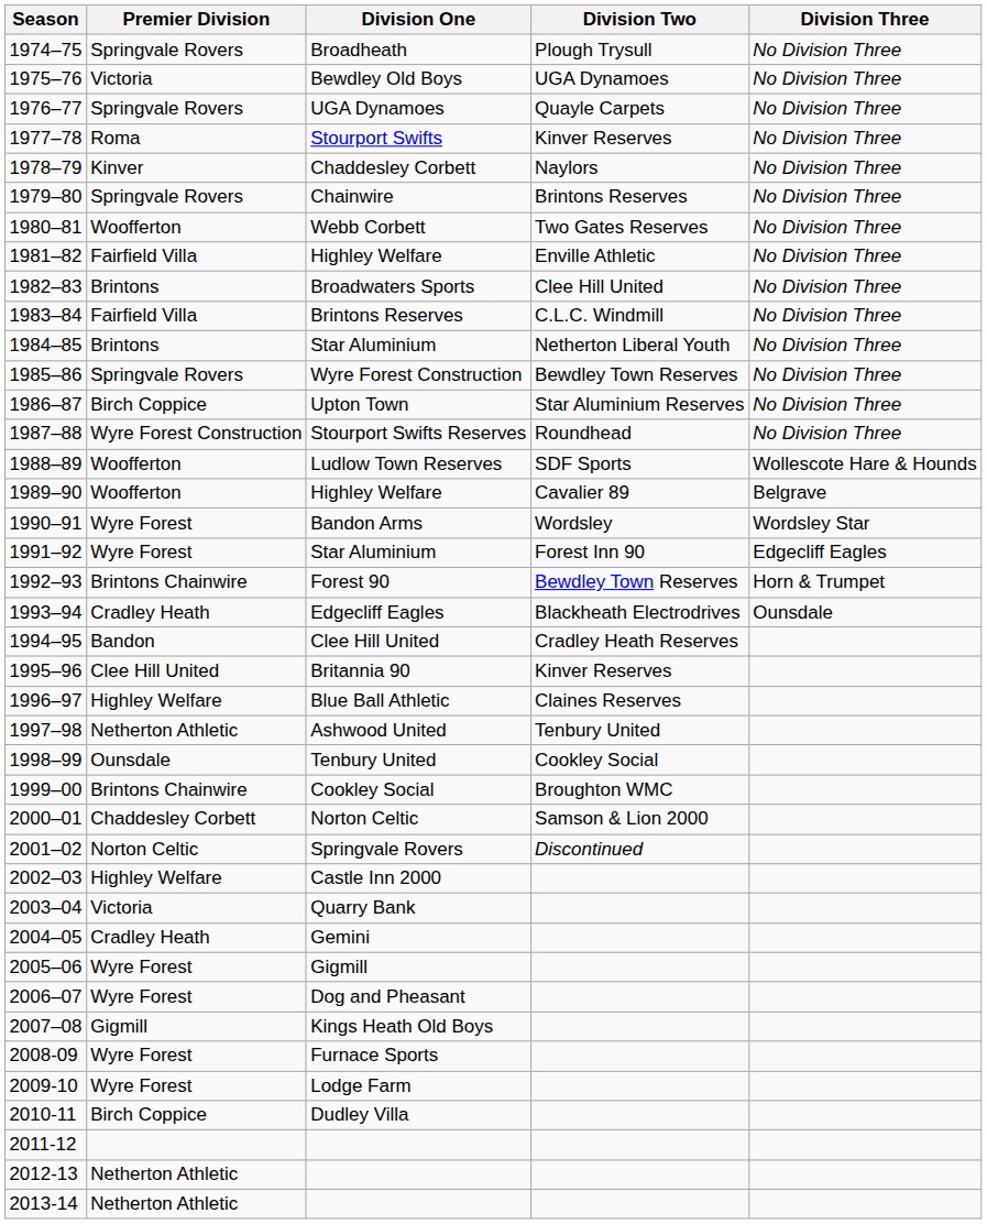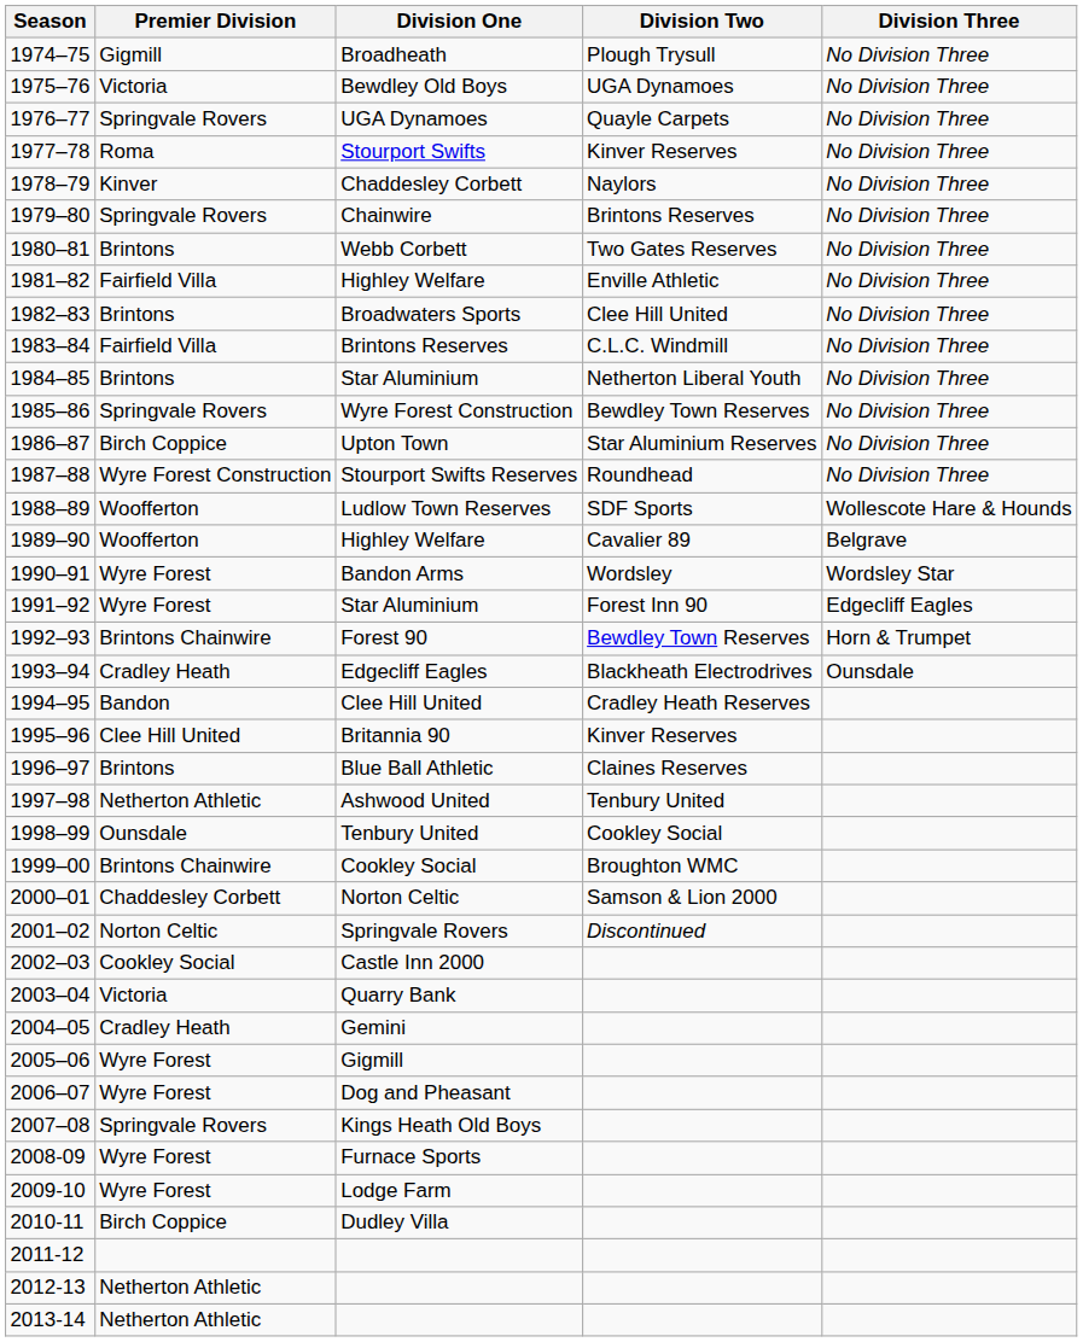Broadheath | Premier Division: Springvale Rovers -> Gigmill
Webb Corbett | Premier Division: Woofferton -> Brintons
Blue Ball Athletic | Premier Division: Highley Welfare -> Brintons
Castle Inn 2000 | Premier Division: Highley Welfare -> Cookley Social
Kings Heath Old Boys | Premier Division: Gigmill -> Springvale Rovers
